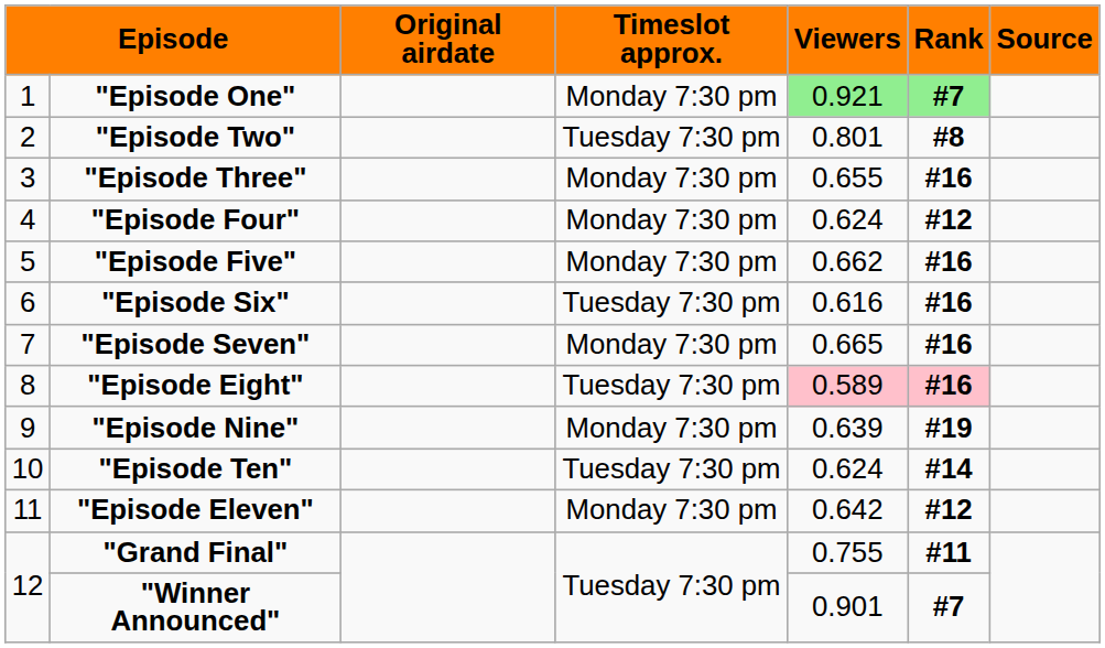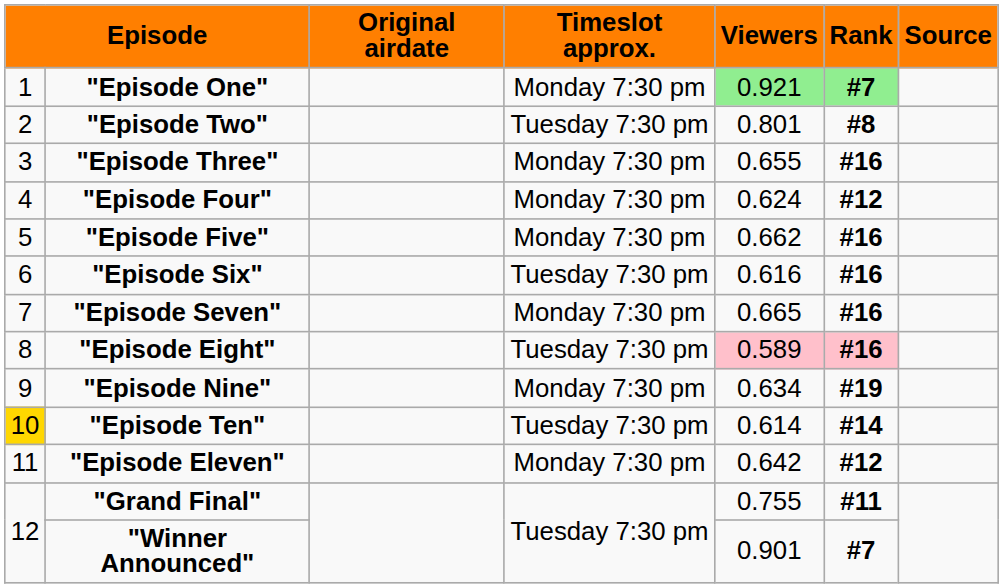"Episode Nine" | Viewers: 0.639 -> 0.634
"Episode Ten" | column 1: no background -> gold background
"Episode Ten" | Viewers: 0.624 -> 0.614
